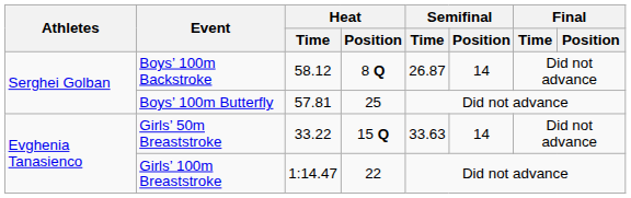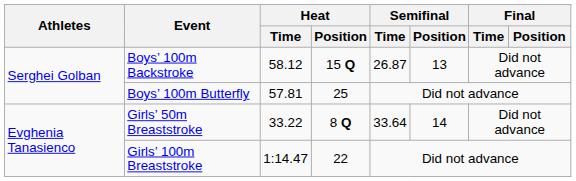Boys’ 100m Backstroke | Heat / Position: 8 Q -> 15 Q
Boys’ 100m Backstroke | Semifinal / Position: 14 -> 13
Girls’ 50m Breaststroke | Heat / Position: 15 Q -> 8 Q
Girls’ 50m Breaststroke | Semifinal / Time: 33.63 -> 33.64
